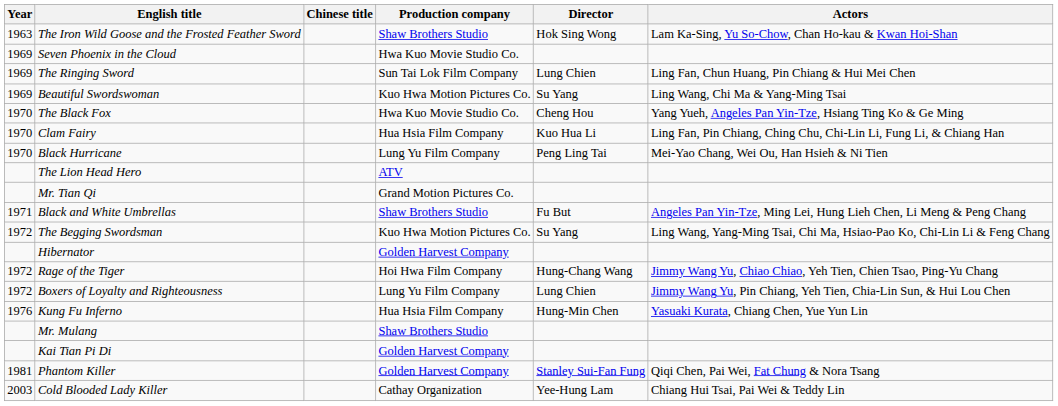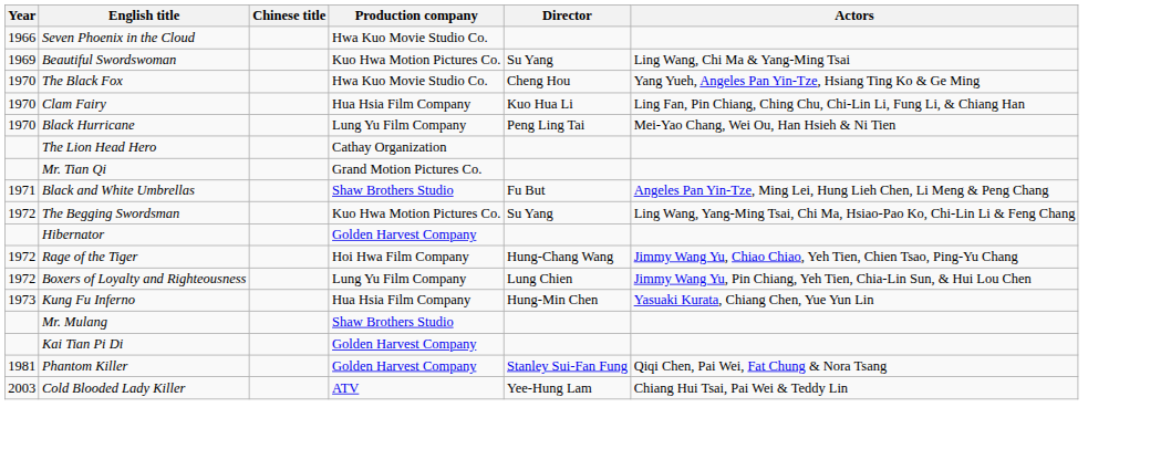- row: 1963 | The Iron Wild Goose and the Frosted Feather Sword | Shaw Brothers Studio | Hok Sing Wong | Lam Ka-Sing, Yu So-Chow, Chan Ho-kau & Kwan Hoi-Shan
Seven Phoenix in the Cloud | Year: 1969 -> 1966
- row: 1969 | The Ringing Sword | Sun Tai Lok Film Company | Lung Chien | Ling Fan, Chun Huang, Pin Chiang & Hui Mei Chen
The Lion Head Hero | Production company: ATV -> Cathay Organization
Kung Fu Inferno | Year: 1976 -> 1973
Cold Blooded Lady Killer | Production company: Cathay Organization -> ATV
